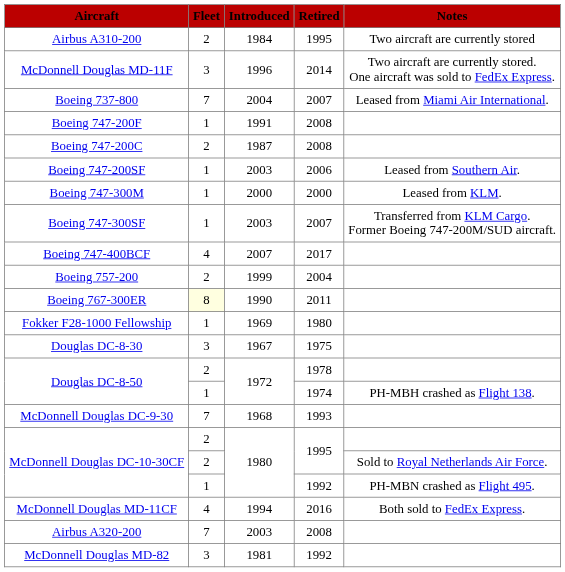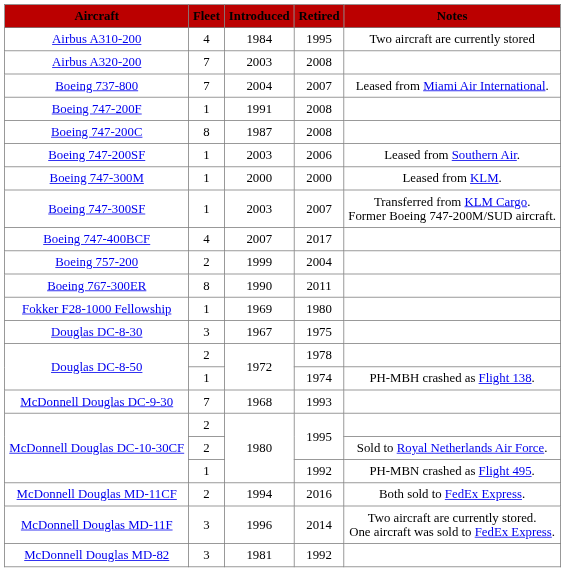Airbus A310-200 | Fleet: 2 -> 4
rows swapped: Airbus A320-200 <-> McDonnell Douglas MD-11F
Boeing 747-200C | Fleet: 2 -> 8
Boeing 767-300ER | Fleet: lightyellow background -> no background
McDonnell Douglas MD-11CF | Fleet: 4 -> 2
